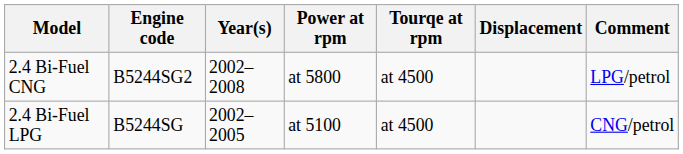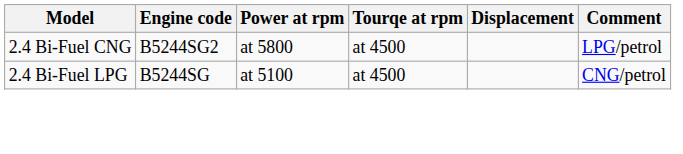- column: Year(s) | 2002–2008 | 2002–2005
